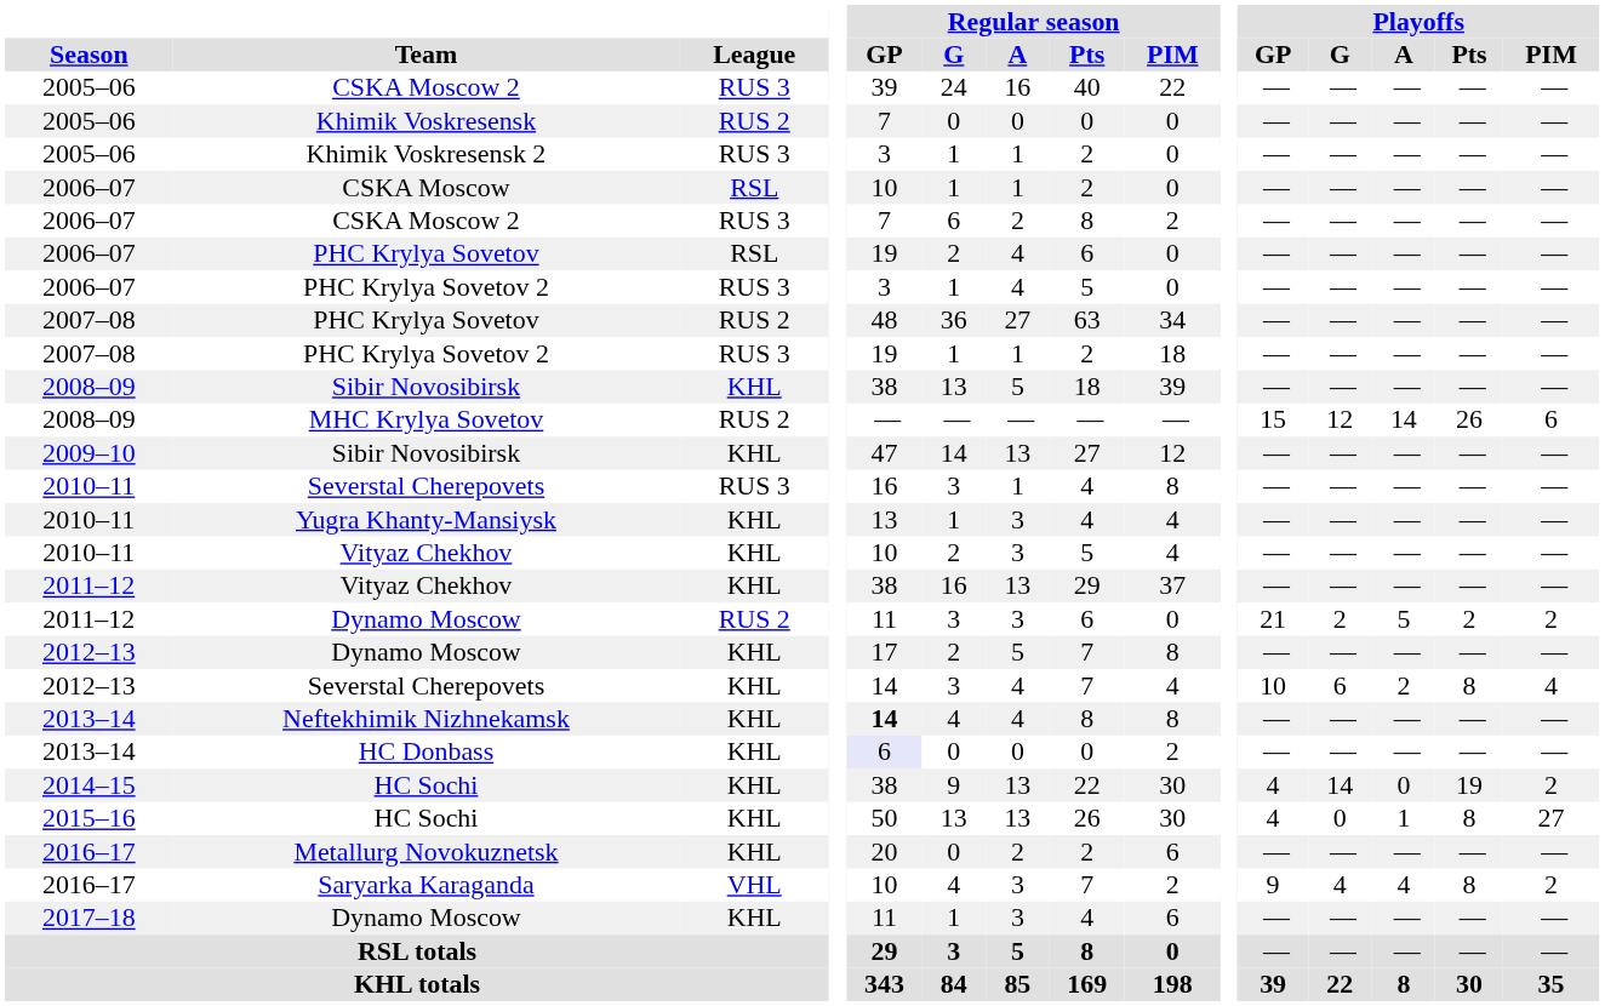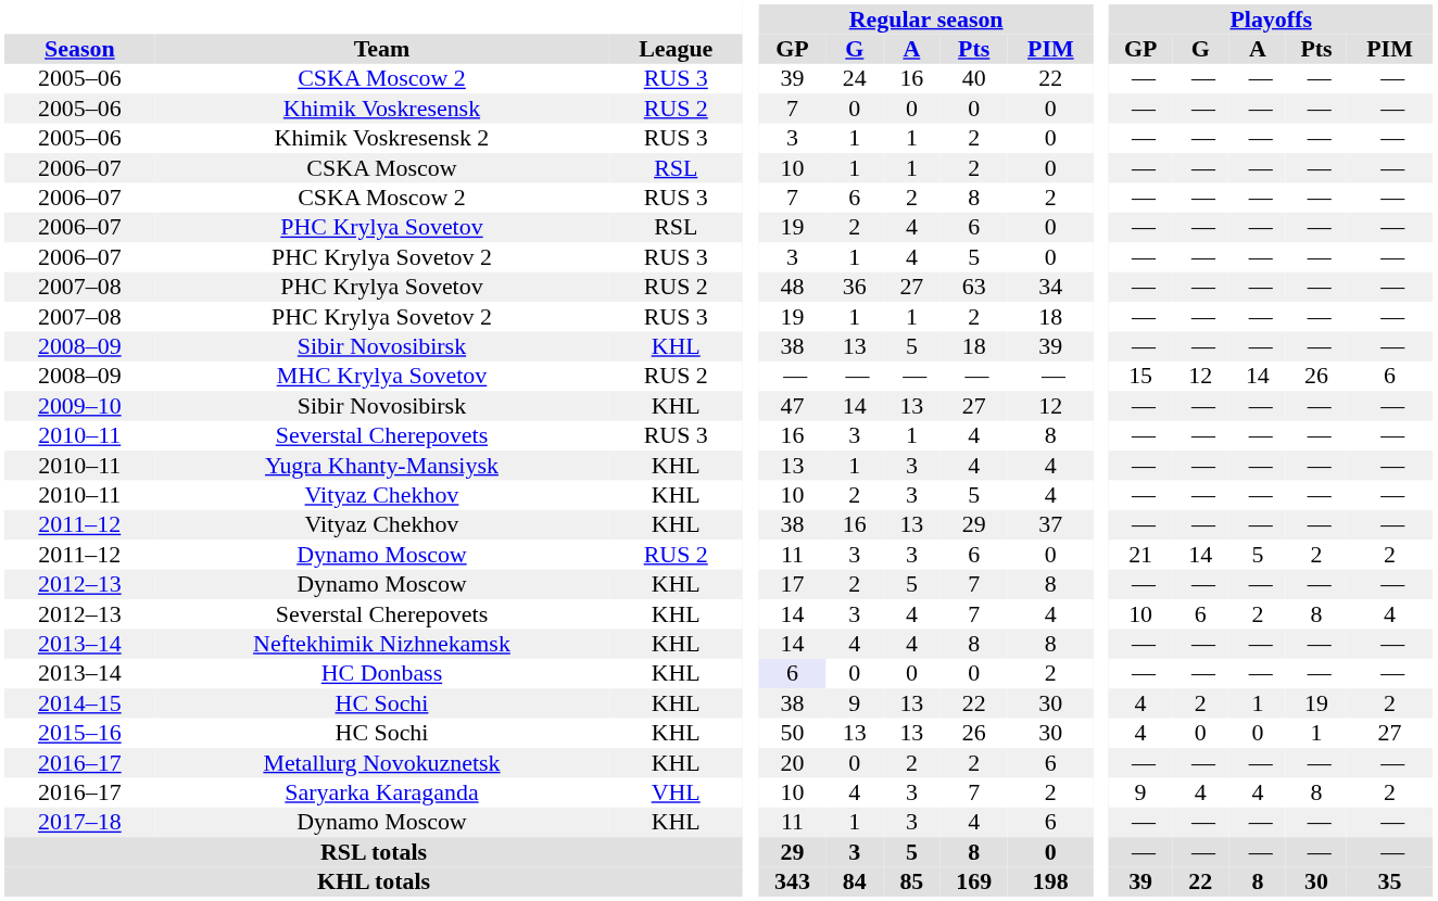2011–12 / Dynamo Moscow | Playoffs / G: 2 -> 14
Neftekhimik Nizhnekamsk | Regular season / GP: bold -> normal
2014–15 / HC Sochi | Playoffs / G: 14 -> 2
2014–15 / HC Sochi | Playoffs / A: 0 -> 1
2015–16 / HC Sochi | Playoffs / A: 1 -> 0
2015–16 / HC Sochi | Playoffs / Pts: 8 -> 1
